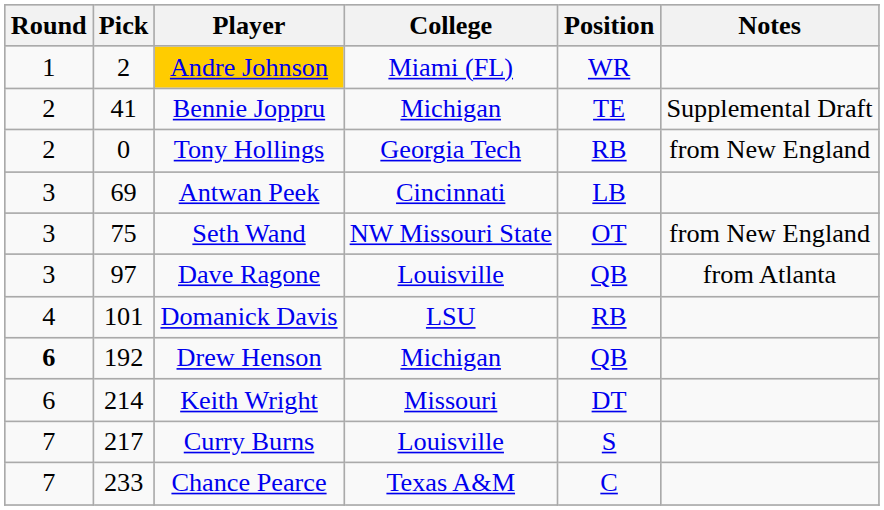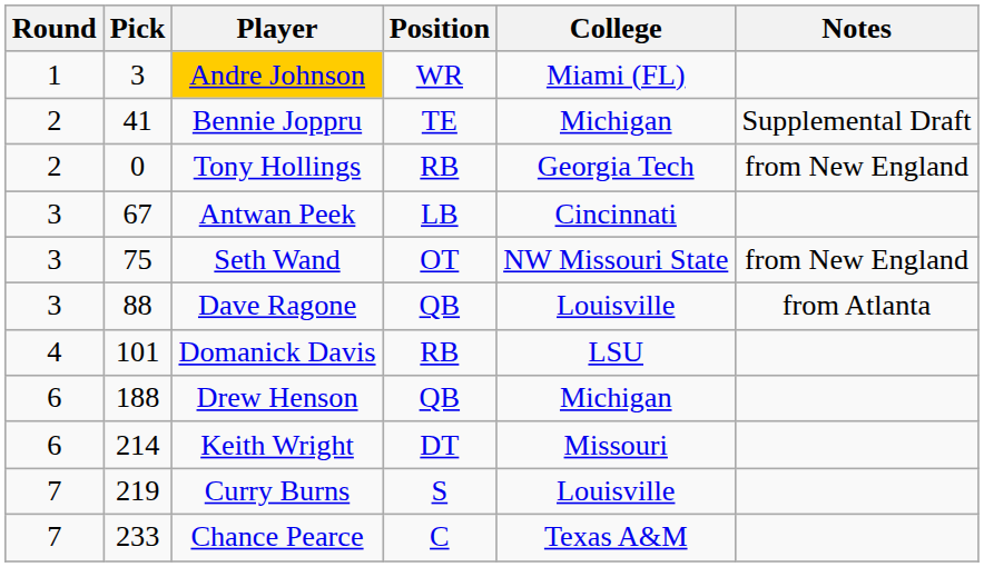columns swapped: Position <-> College
Andre Johnson | Pick: 2 -> 3
Antwan Peek | Pick: 69 -> 67
Dave Ragone | Pick: 97 -> 88
Drew Henson | Round: bold -> normal
Drew Henson | Pick: 192 -> 188
Curry Burns | Pick: 217 -> 219
